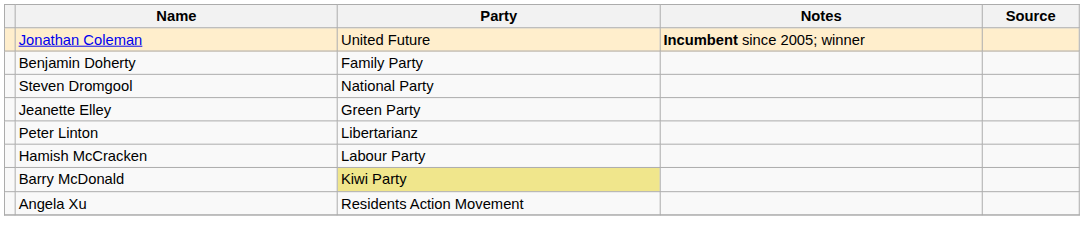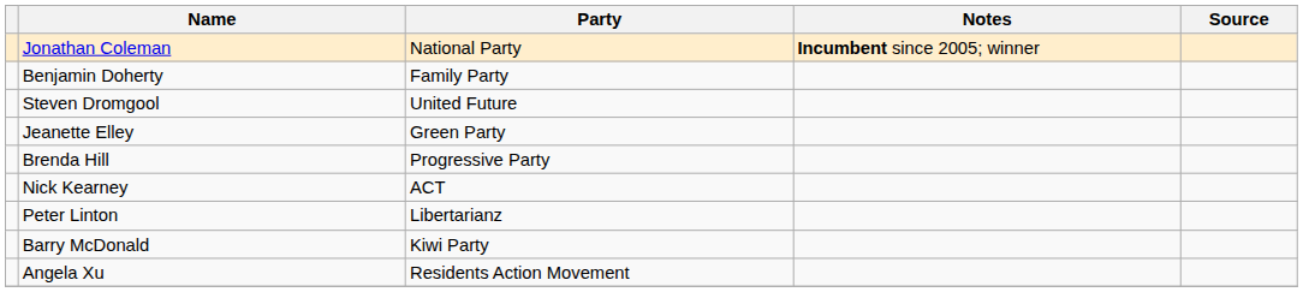Jonathan Coleman | Party: United Future -> National Party
Steven Dromgool | Party: National Party -> United Future
+ row: Brenda Hill | Progressive Party
+ row: Nick Kearney | ACT
- row: Hamish McCracken | Labour Party
Barry McDonald | Party: khaki background -> no background
